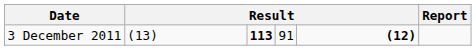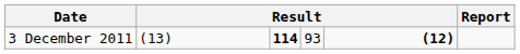3 December 2011 | column 3: 113 -> 114
3 December 2011 | column 4: 91 -> 93
